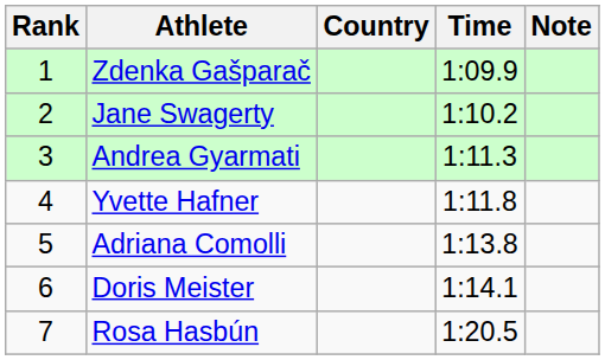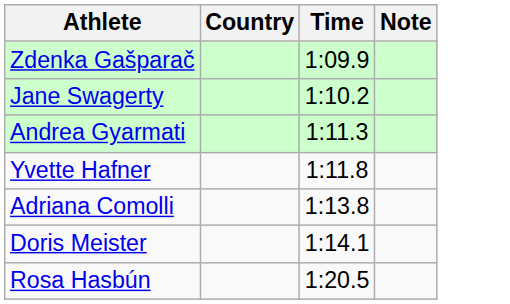- column: Rank | 1 | 2 | 3 | 4 | 5 | 6 | 7
